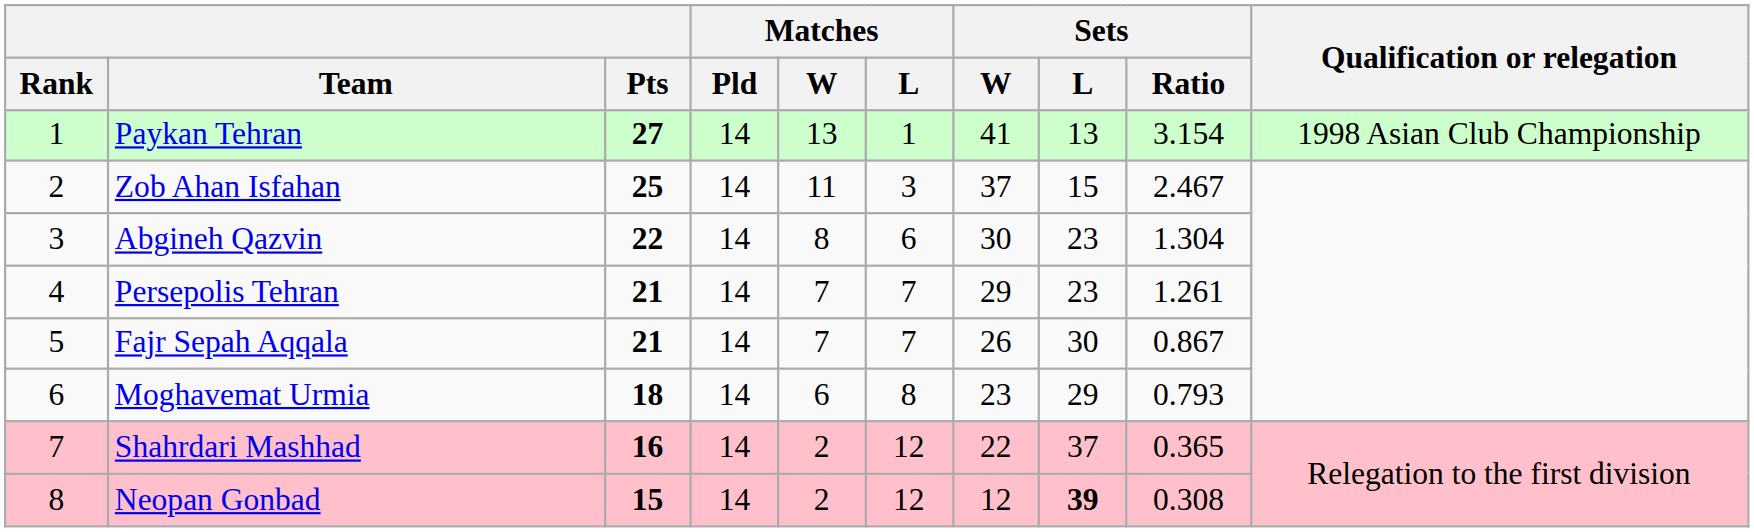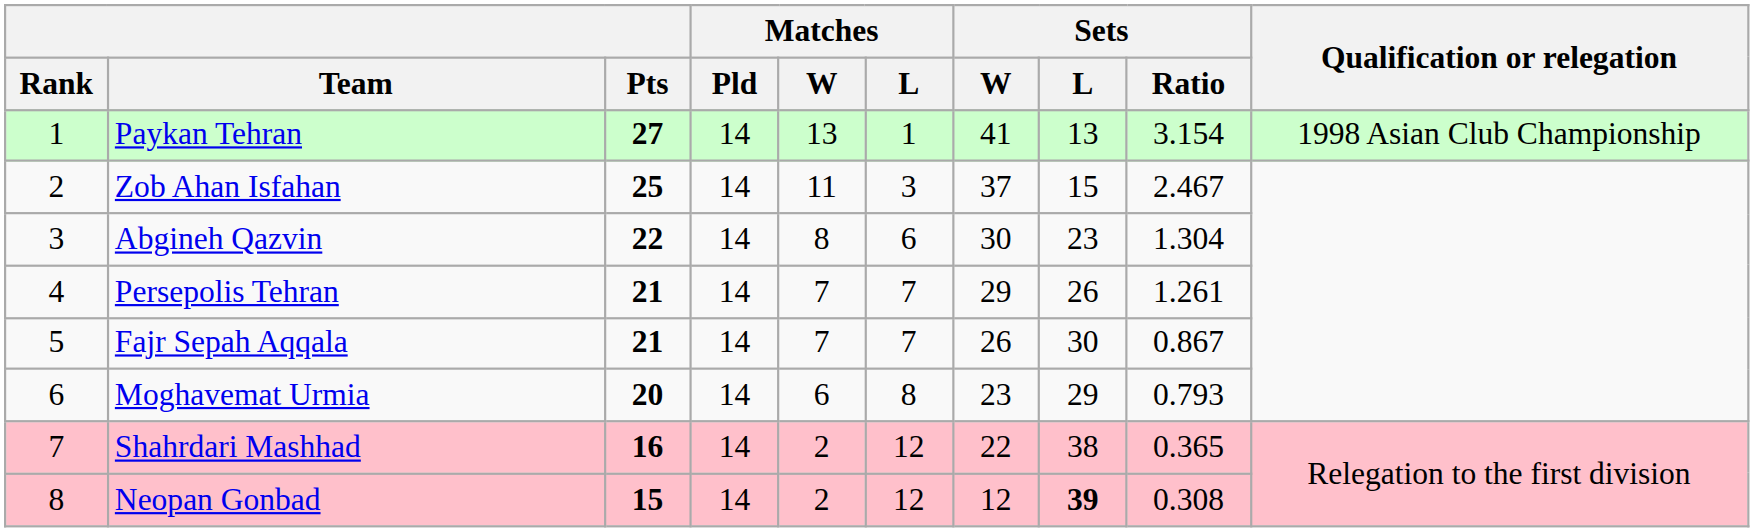Persepolis Tehran | Sets / L: 23 -> 26
Moghavemat Urmia | Pts: 18 -> 20
Shahrdari Mashhad | Sets / L: 37 -> 38
